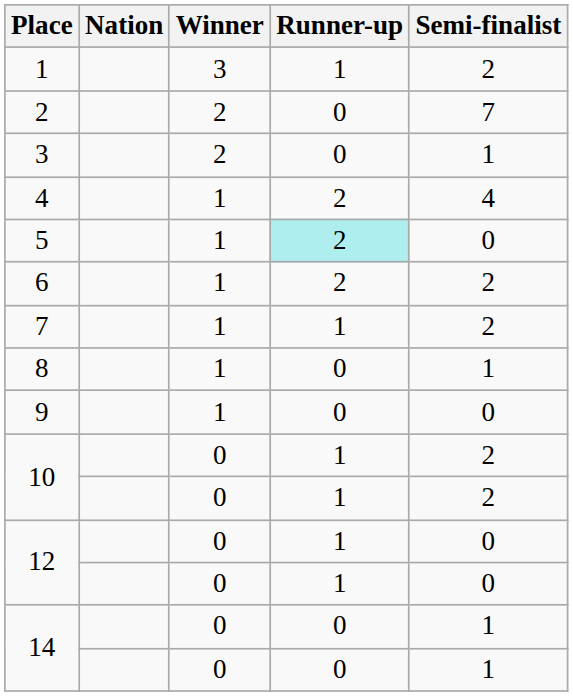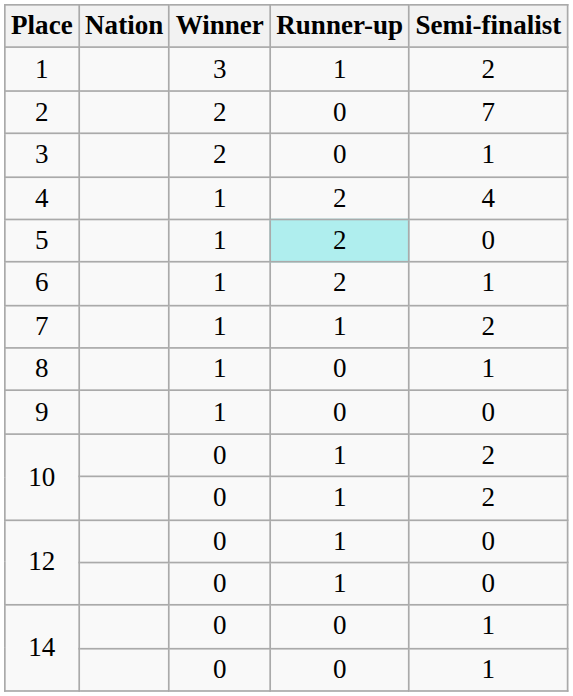6 | Semi-finalist: 2 -> 1
